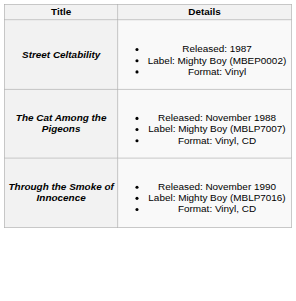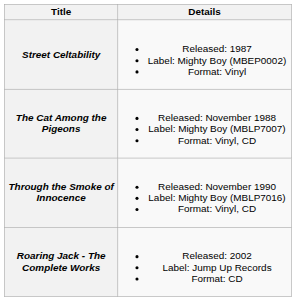+ row: Roaring Jack - The Complete Works | Released: 2002 Label: Jump Up Records Format: CD
